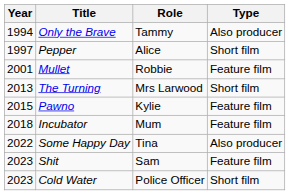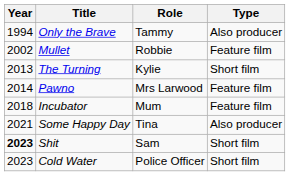- row: 1997 | Pepper | Alice | Short film
Mullet | Year: 2001 -> 2002
The Turning | Role: Mrs Larwood -> Kylie
Pawno | Year: 2015 -> 2014
Pawno | Role: Kylie -> Mrs Larwood
Some Happy Day | Year: 2022 -> 2021
Shit | Year: normal -> bold
Shit | Type: Feature film -> Short film
